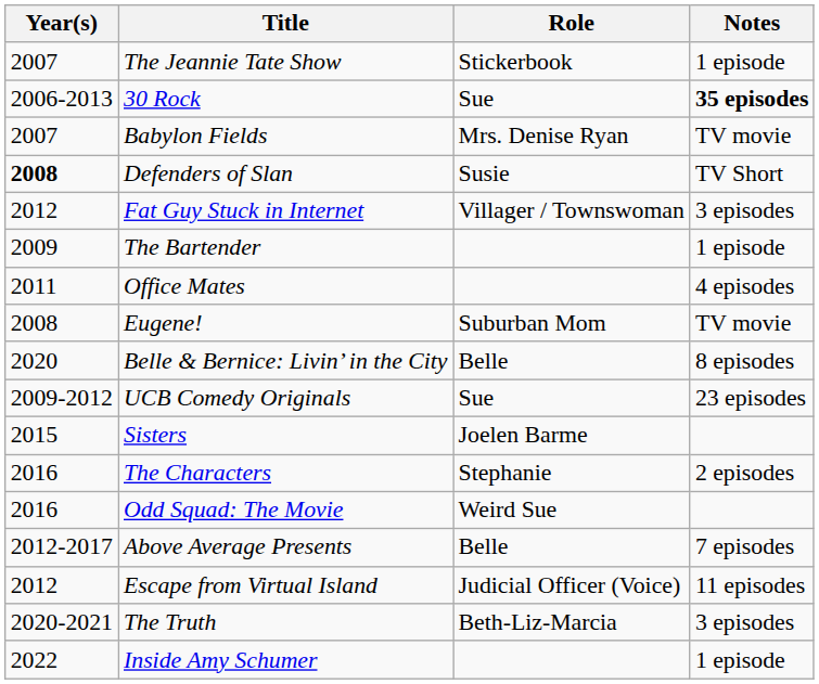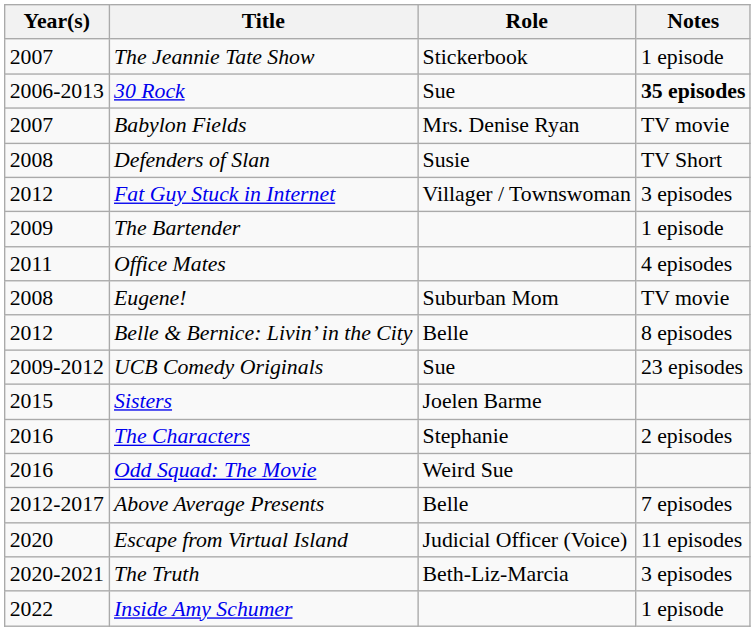Defenders of Slan | Year(s): bold -> normal
Belle & Bernice: Livin’ in the City | Year(s): 2020 -> 2012
Escape from Virtual Island | Year(s): 2012 -> 2020
